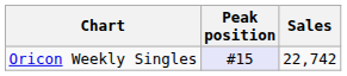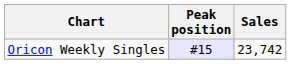Oricon Weekly Singles | Sales: 22,742 -> 23,742
